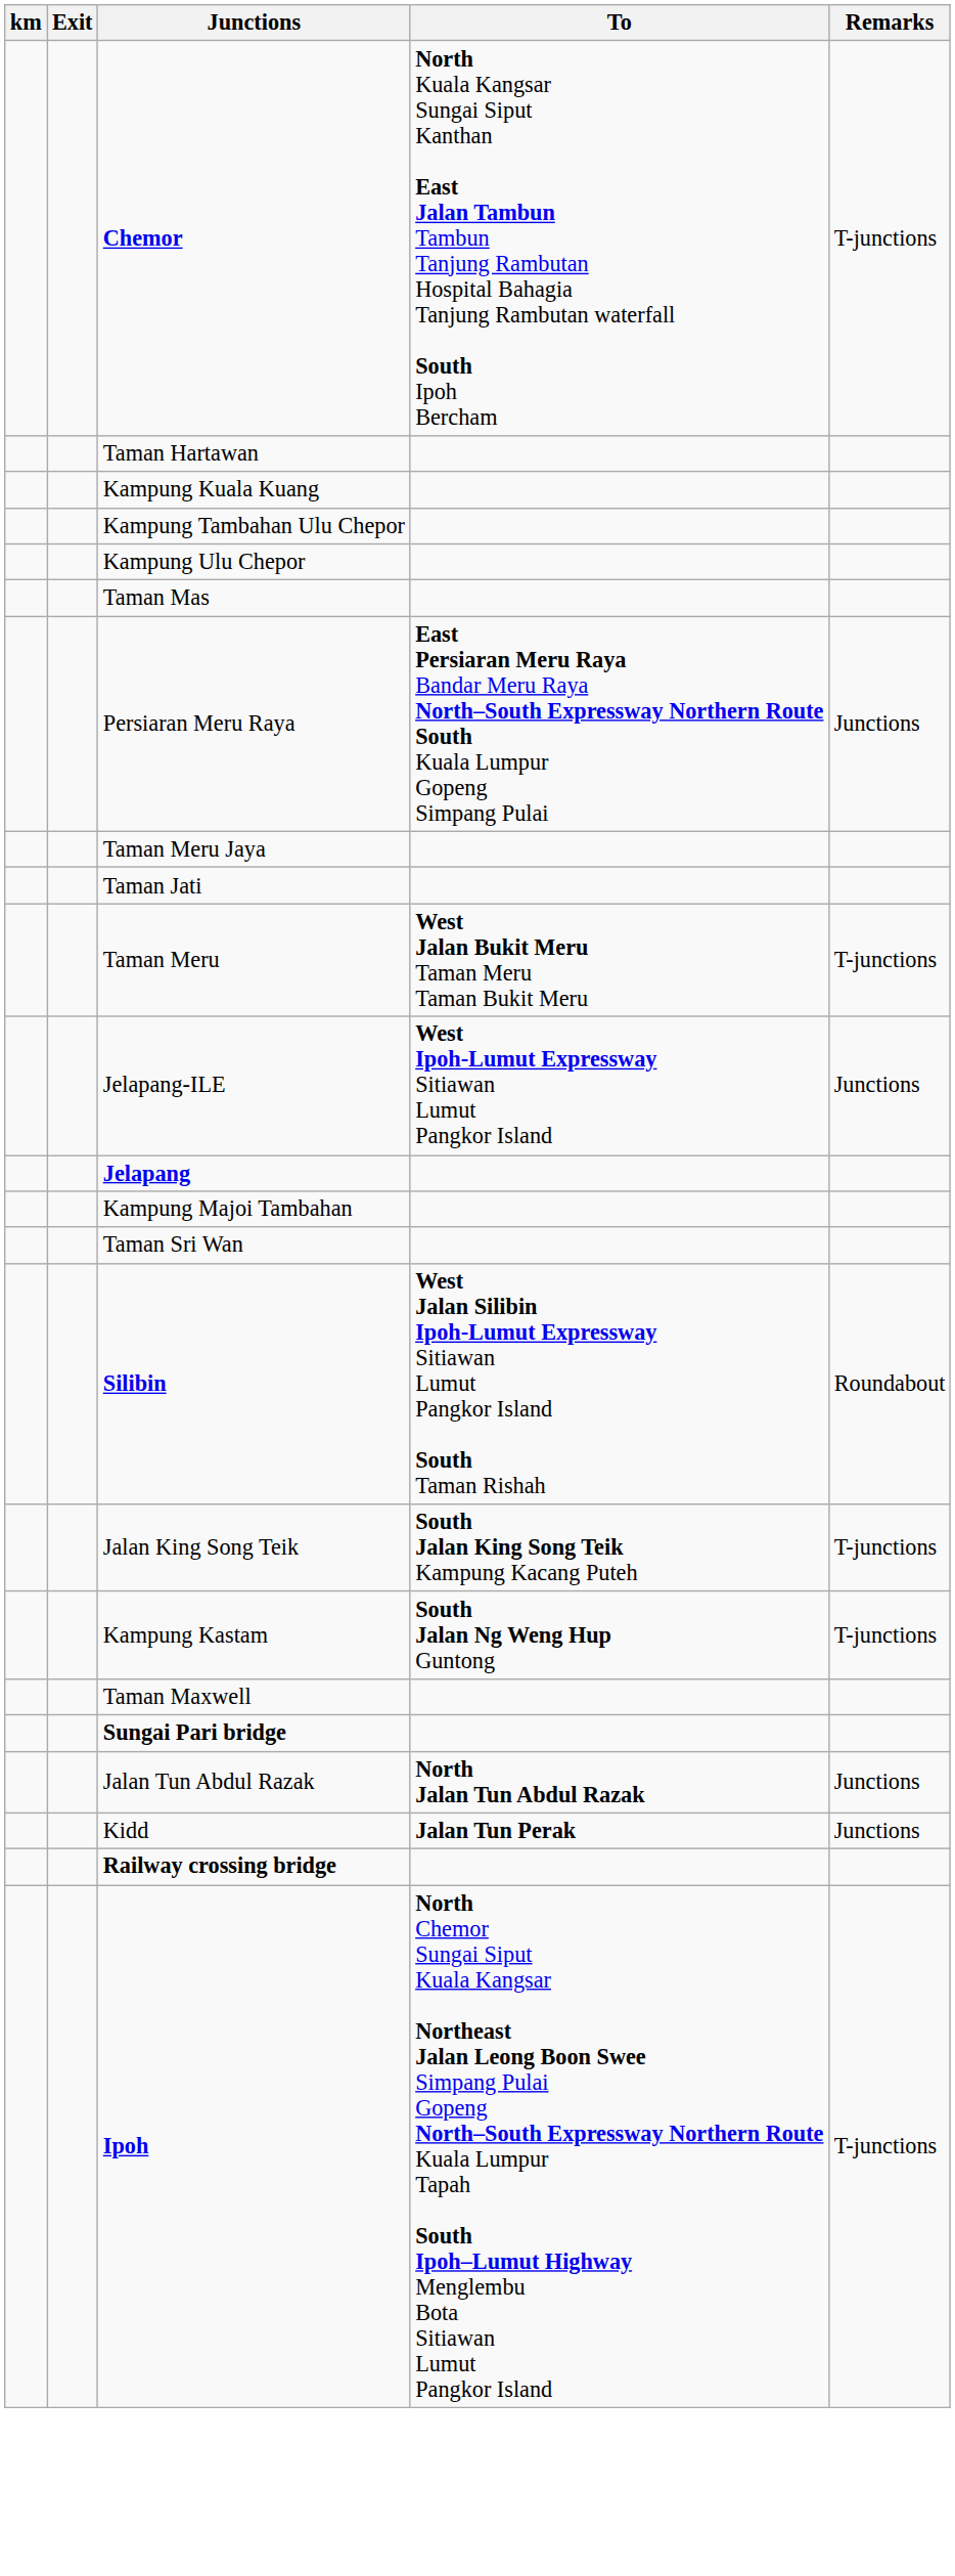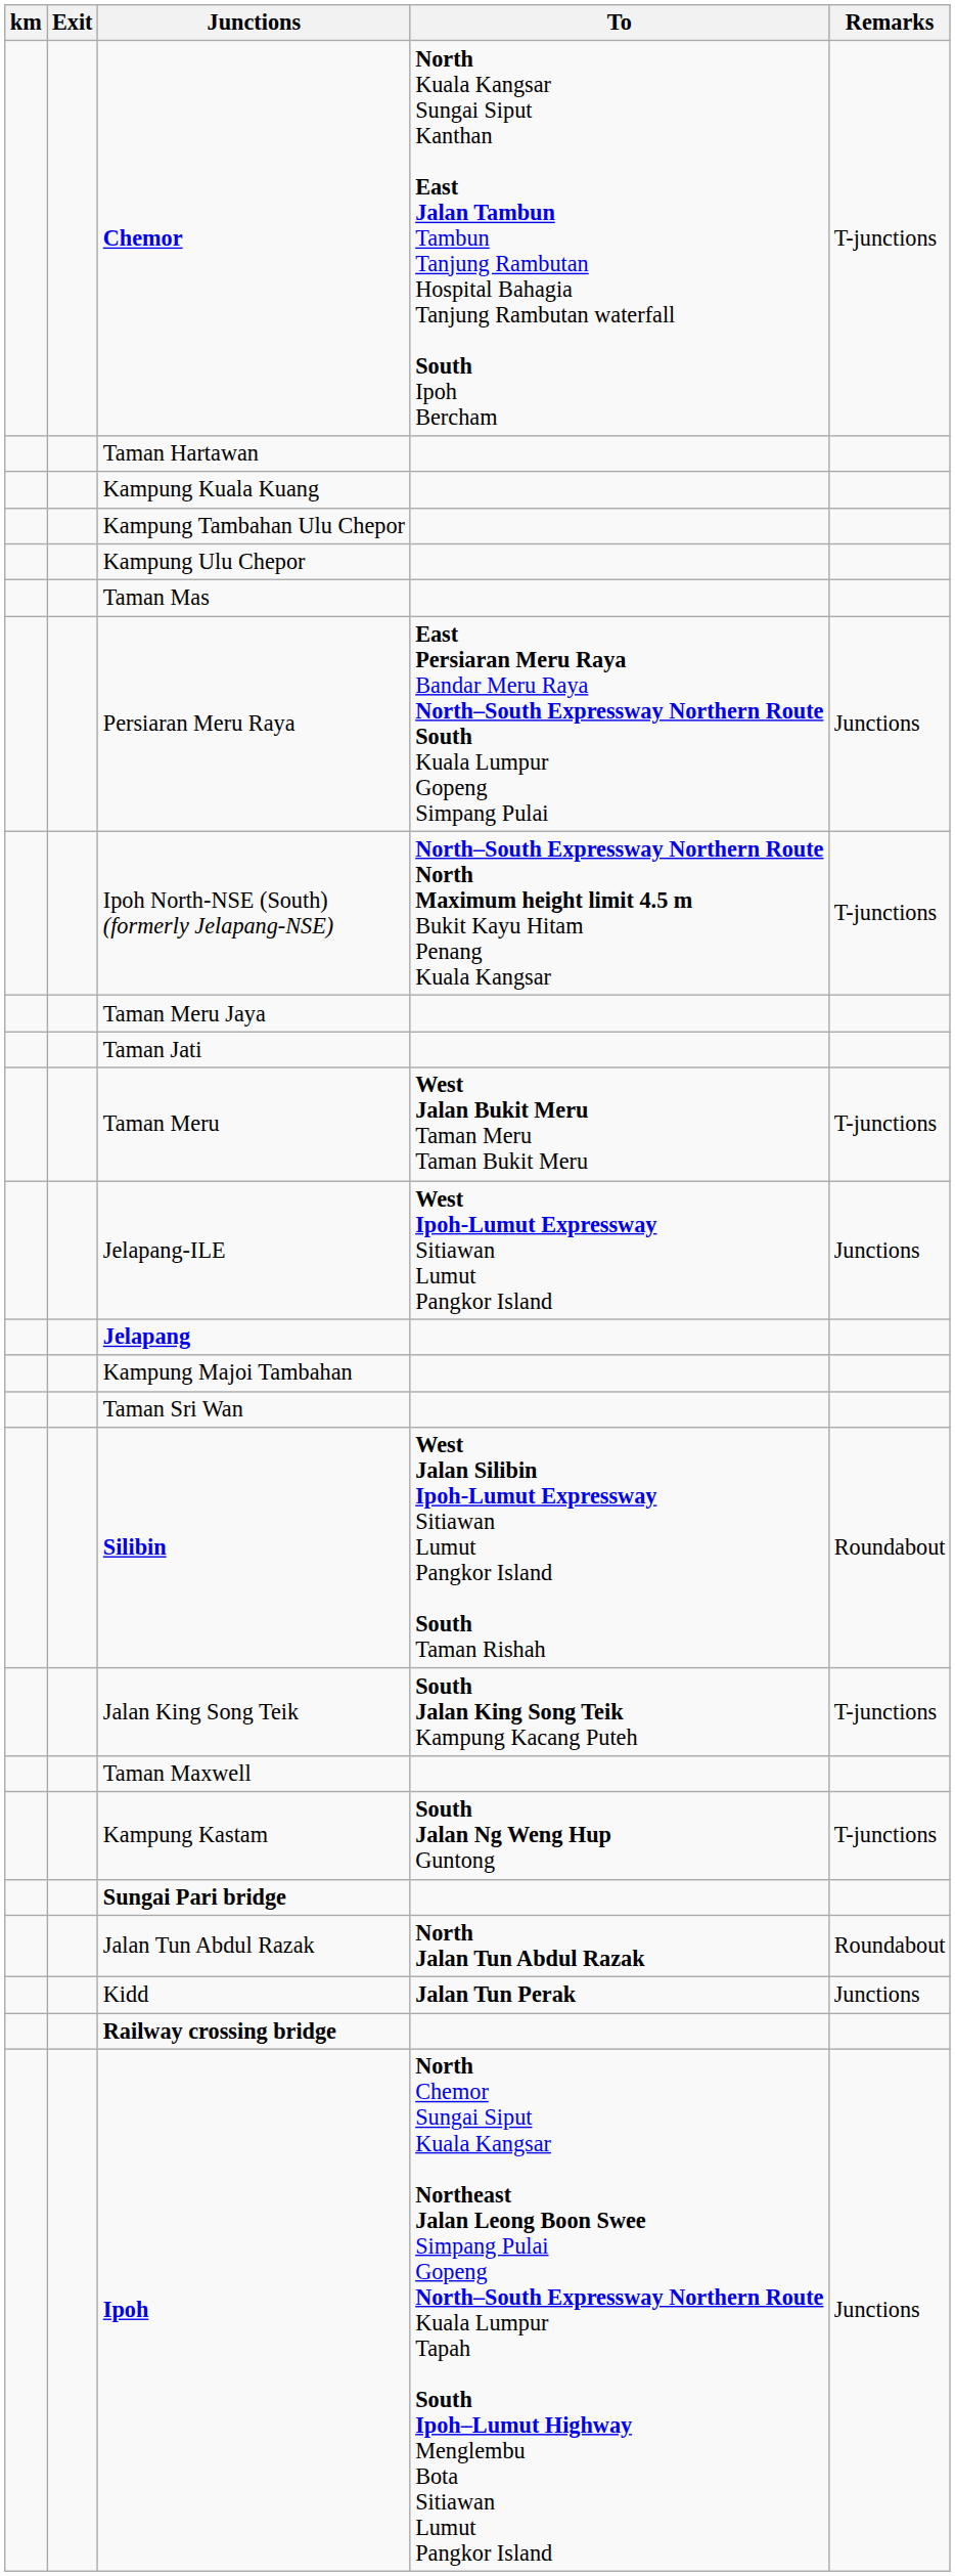+ row: Ipoh North-NSE (South) (formerly Jelapang-NSE) | North–South Expressway Northern Route North Maximum height limit 4.5 m Bukit Kayu Hitam Penang Kuala Kangsar | T-junctions
rows swapped: Taman Maxwell <-> Kampung Kastam
Jalan Tun Abdul Razak | Remarks: Junctions -> Roundabout
Ipoh | Remarks: T-junctions -> Junctions
